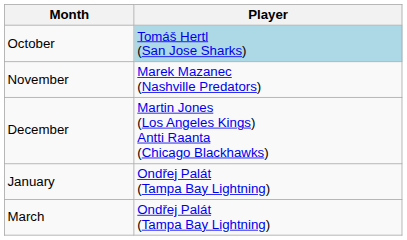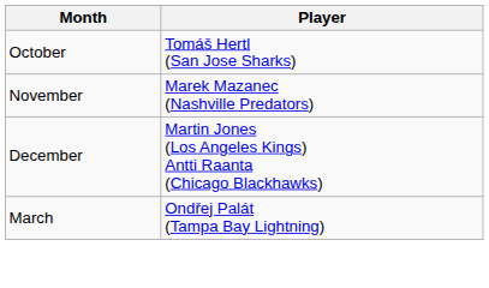October | Player: lightblue background -> no background
- row: January | Ondřej Palát (Tampa Bay Lightning)
